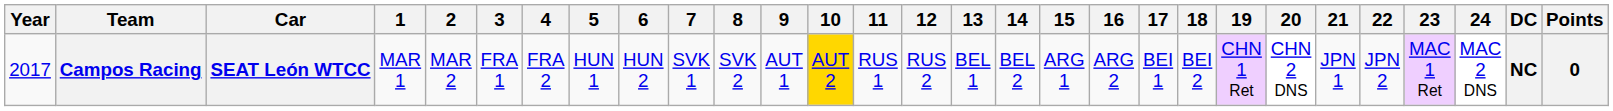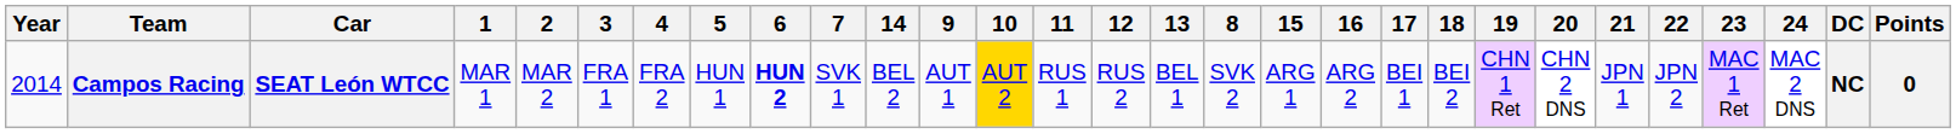columns swapped: 8 <-> 14
Campos Racing | Year: 2017 -> 2014
Campos Racing | 6: normal -> bold
